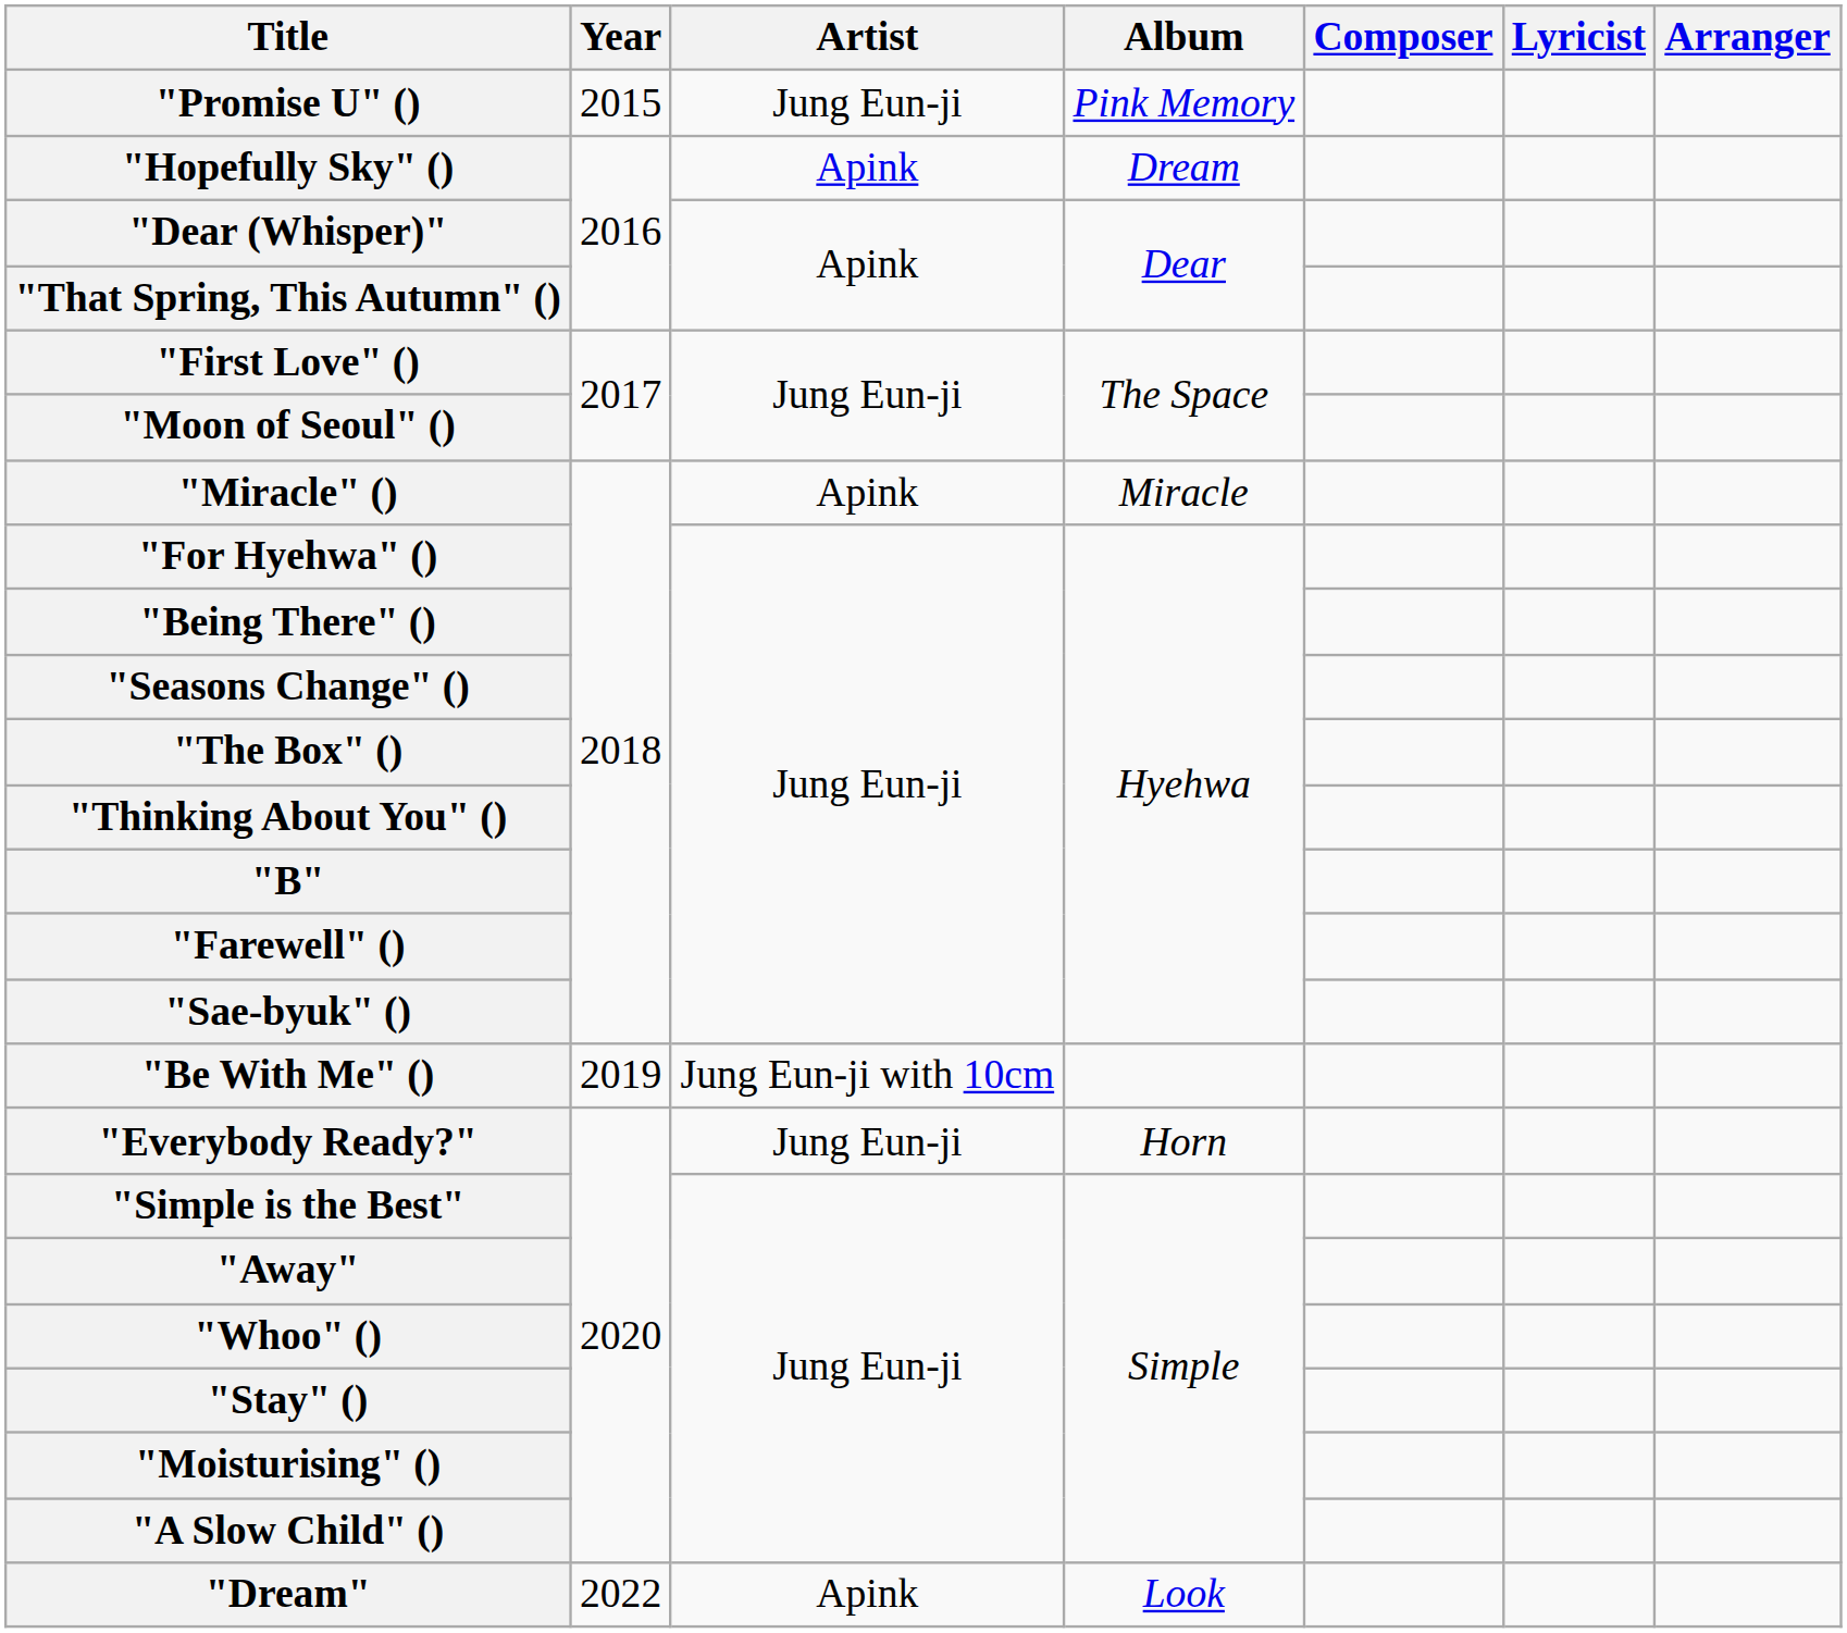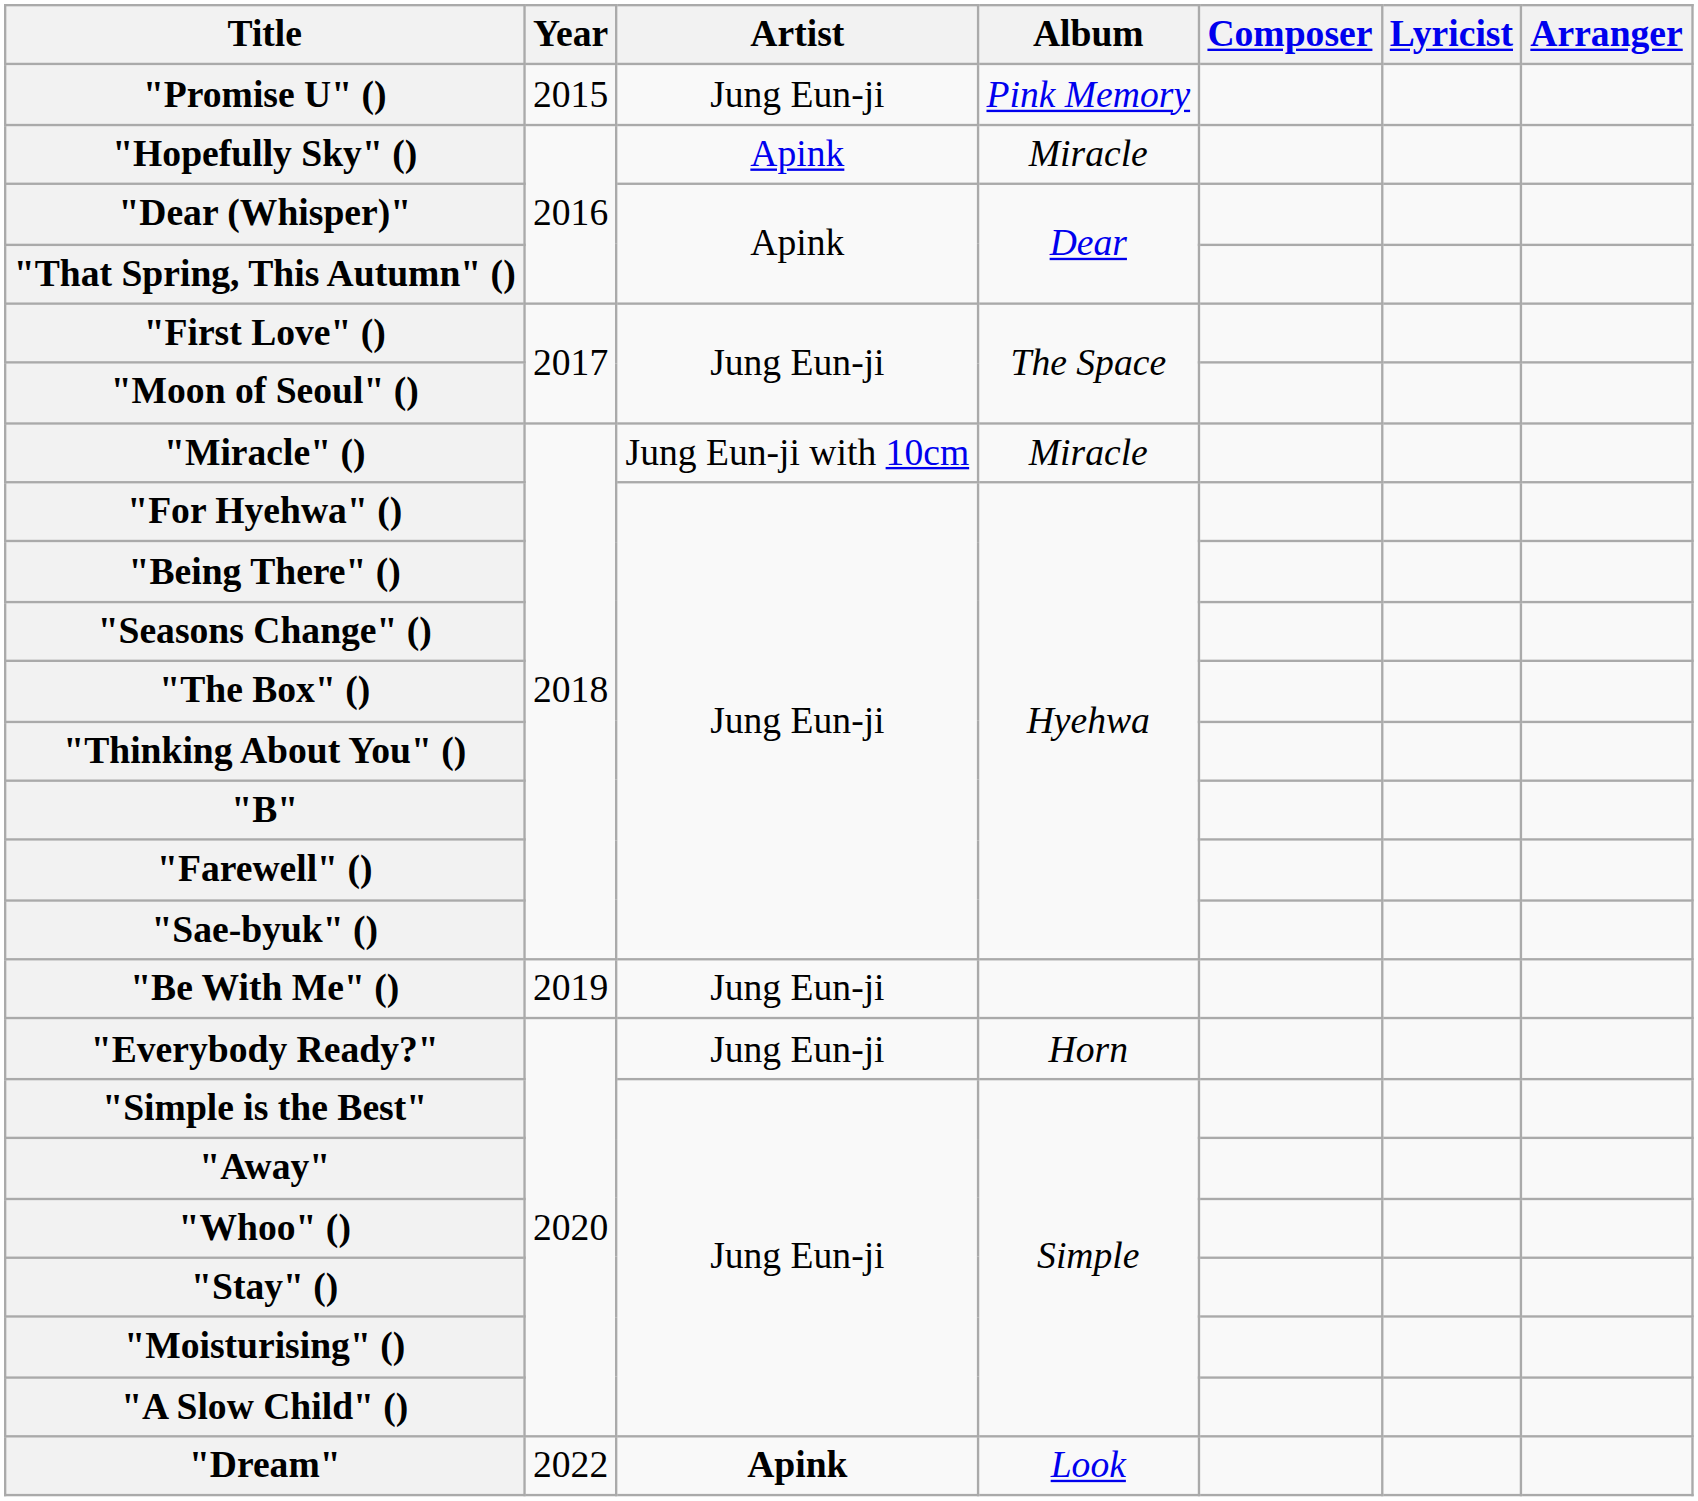"Hopefully Sky" () | Album: Dream -> Miracle
"Miracle" () | Artist: Apink -> Jung Eun-ji with 10cm
"Be With Me" () | Artist: Jung Eun-ji with 10cm -> Jung Eun-ji
"Dream" | Artist: normal -> bold
